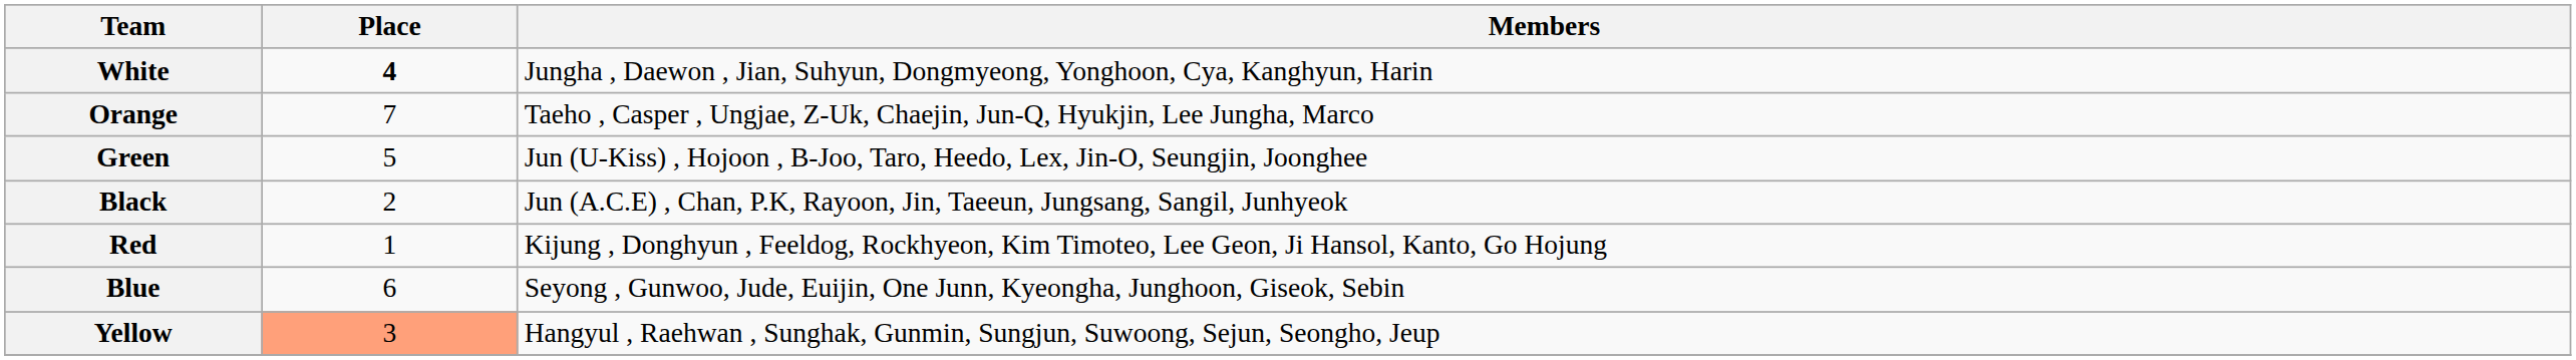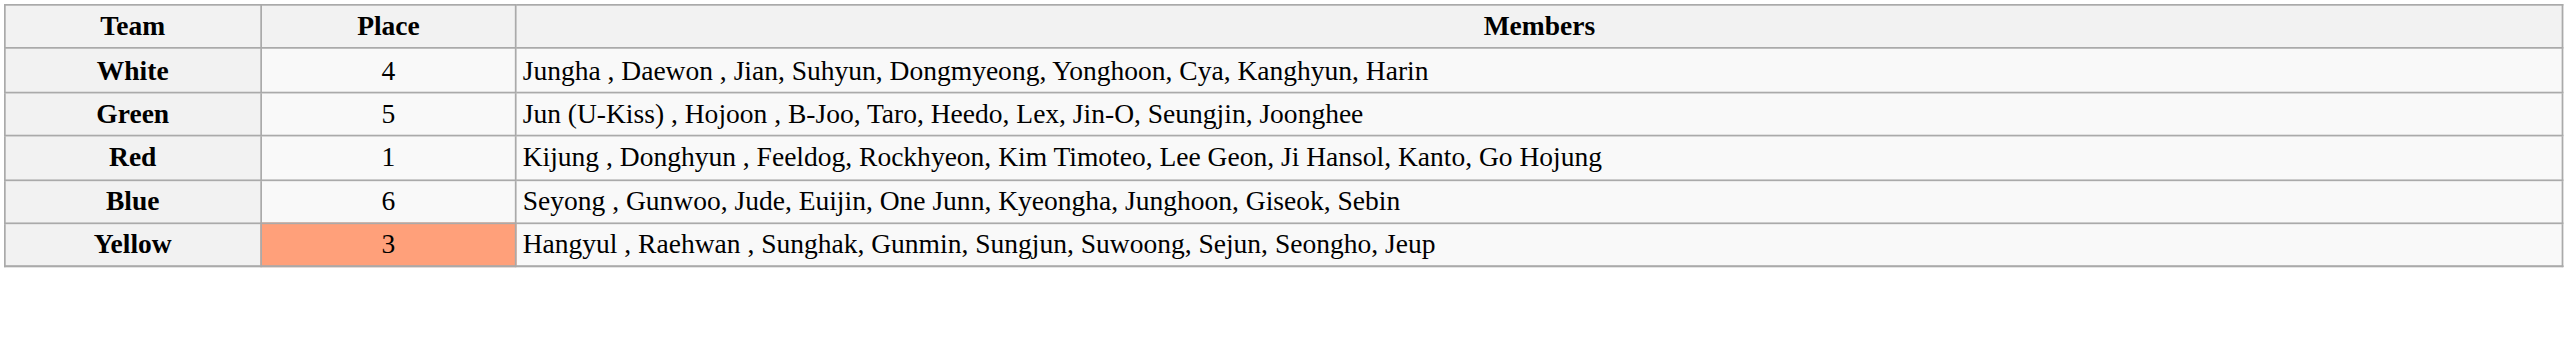White | Place: bold -> normal
- row: Orange | 7 | Taeho , Casper , Ungjae, Z-Uk, Chaejin, Jun-Q, Hyukjin, Lee Jungha, Marco
- row: Black | 2 | Jun (A.C.E) , Chan, P.K, Rayoon, Jin, Taeeun, Jungsang, Sangil, Junhyeok
